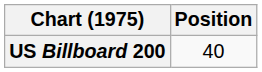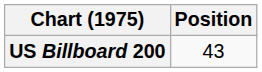US Billboard 200 | Position: 40 -> 43
